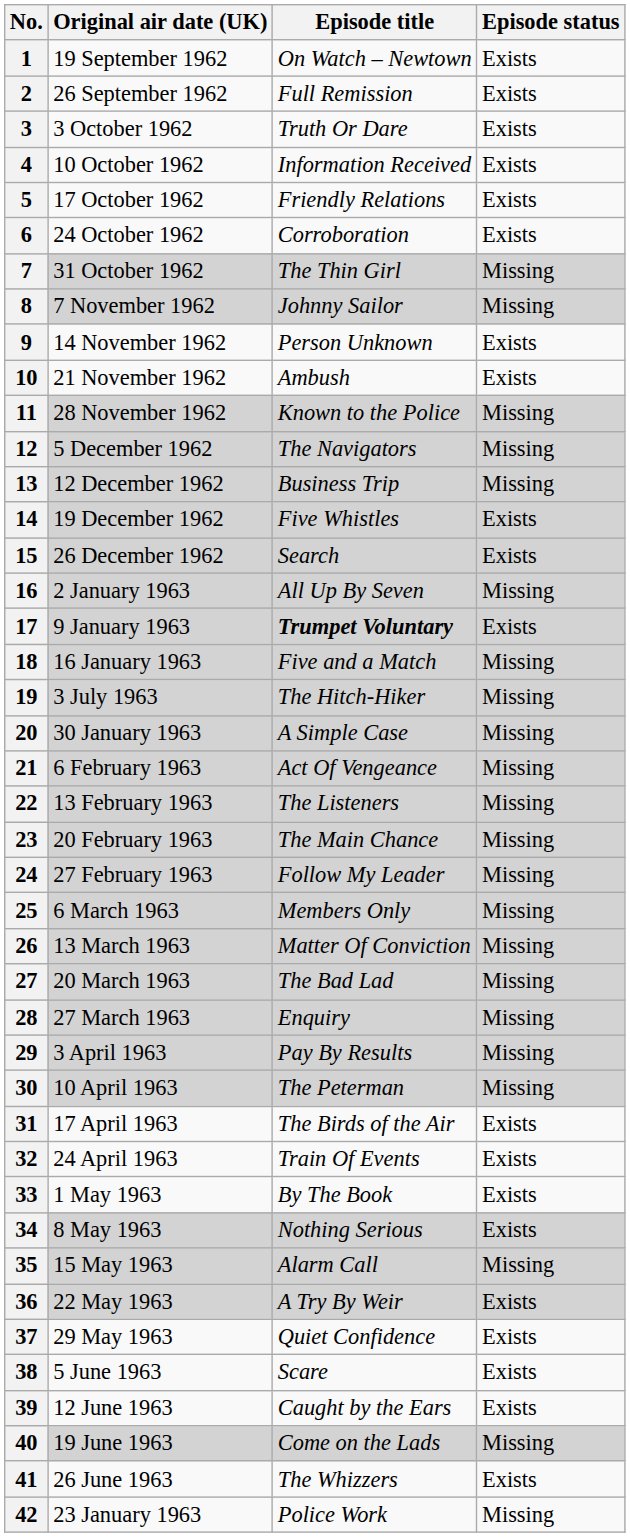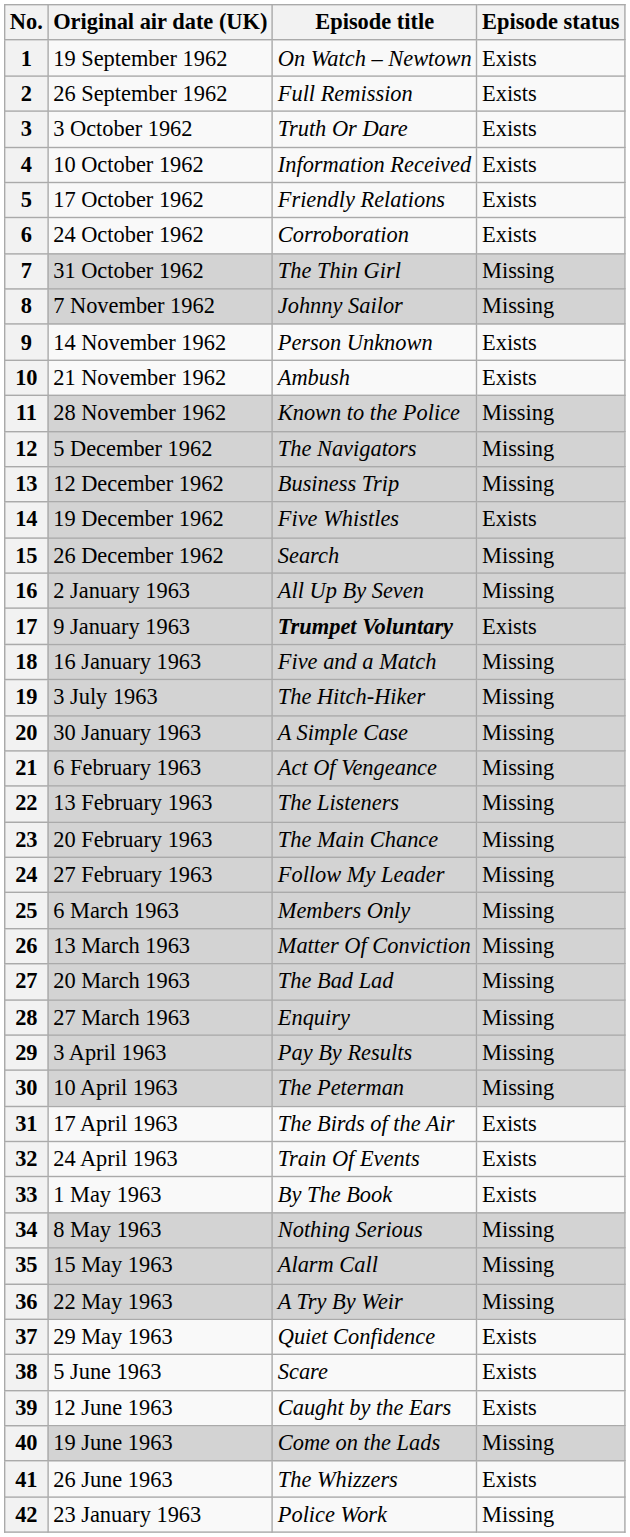15 | Episode status: Exists -> Missing
34 | Episode status: Exists -> Missing
36 | Episode status: Exists -> Missing
